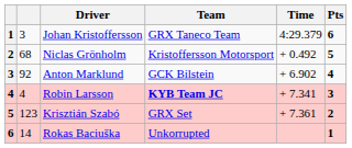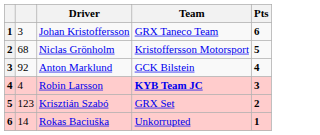- column: Time | 4:29.379 | + 0.492 | + 6.902 | + 7.341 | + 7.361
